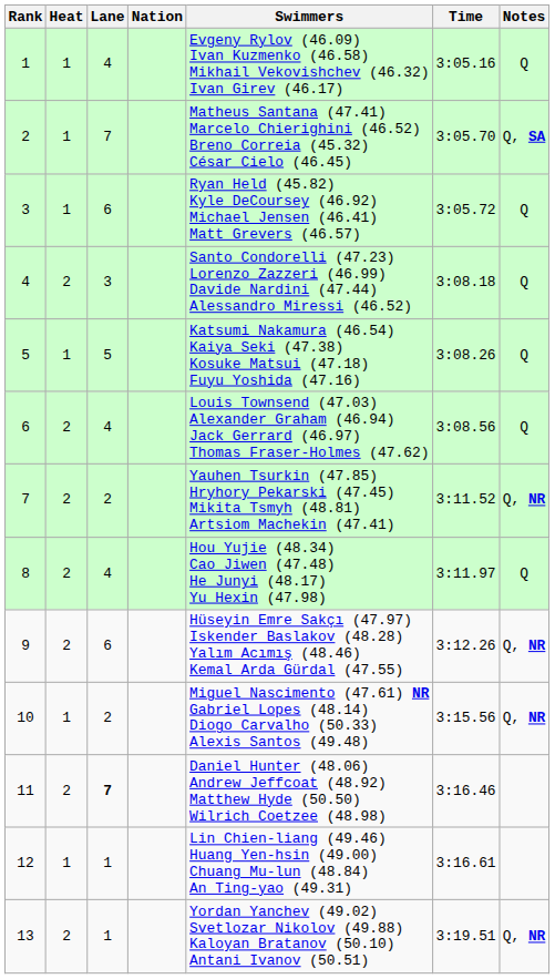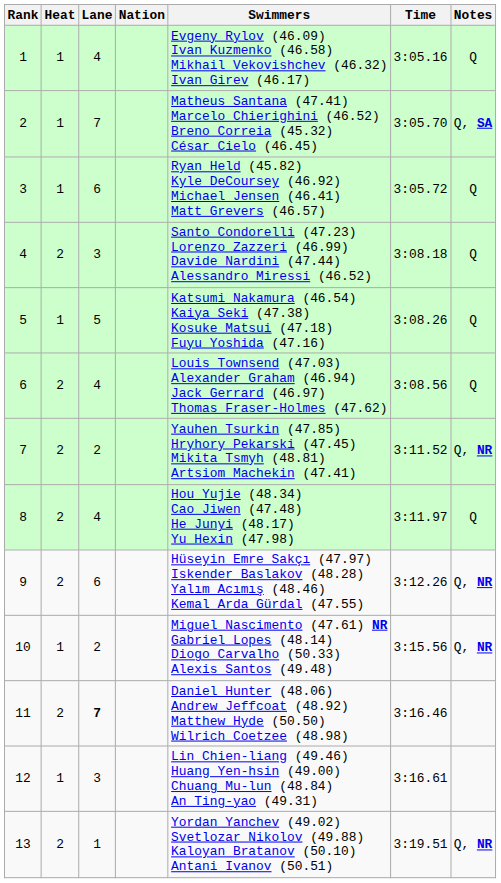12 | Lane: 1 -> 3
